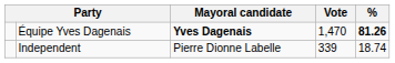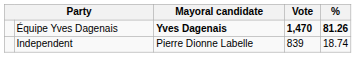Équipe Yves Dagenais | Vote: normal -> bold
Independent | Vote: 339 -> 839
